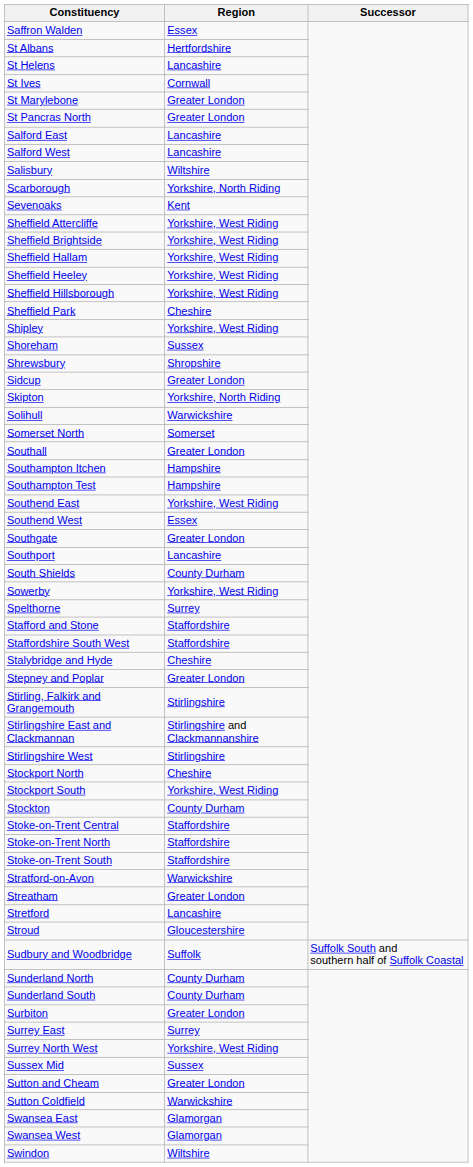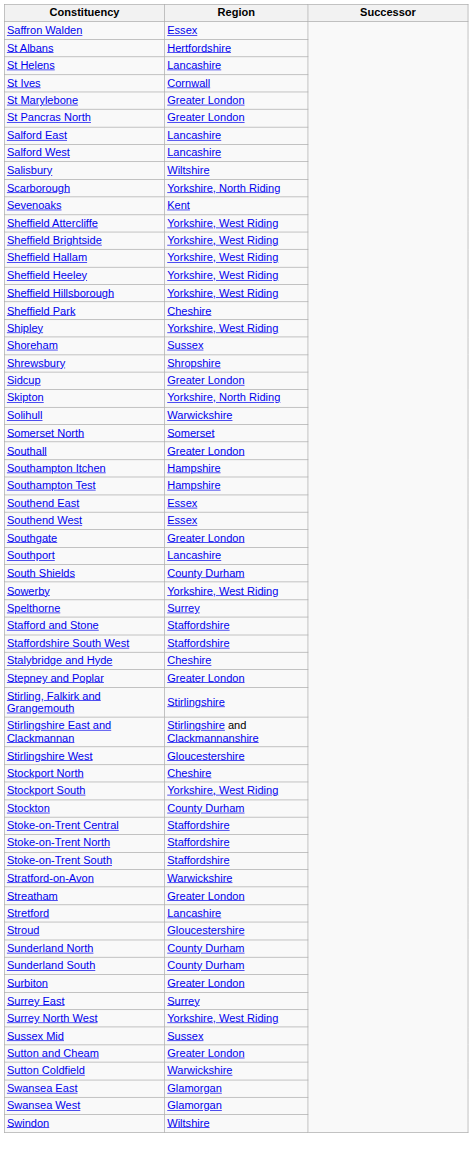Southend East | Region: Yorkshire, West Riding -> Essex
Stirlingshire West | Region: Stirlingshire -> Gloucestershire
- row: Sudbury and Woodbridge | Suffolk | Suffolk South and southern half of Suffolk Coastal
